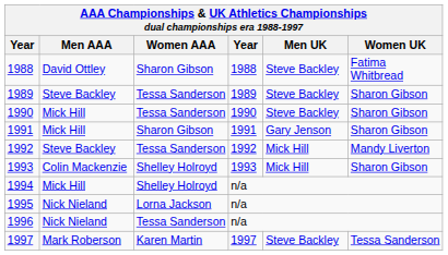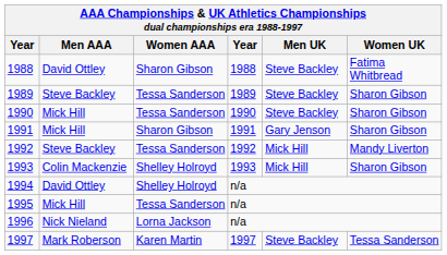1994 | Men AAA: Mick Hill -> David Ottley
1995 | Men AAA: Nick Nieland -> Mick Hill
1995 | Women AAA: Lorna Jackson -> Tessa Sanderson
1996 | Women AAA: Tessa Sanderson -> Lorna Jackson
